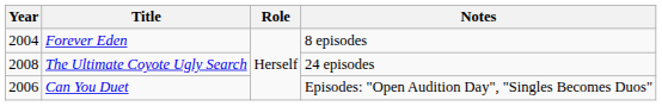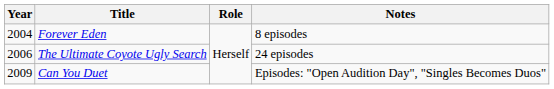The Ultimate Coyote Ugly Search | Year: 2008 -> 2006
Can You Duet | Year: 2006 -> 2009
